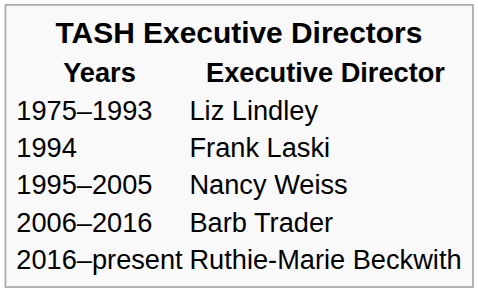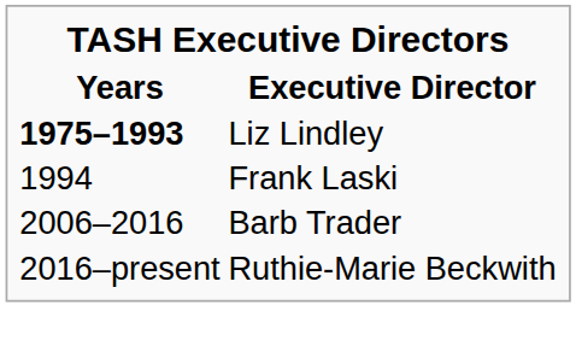Liz Lindley | Years: normal -> bold
- row: 1995–2005 | Nancy Weiss
